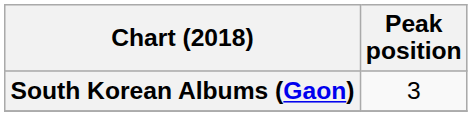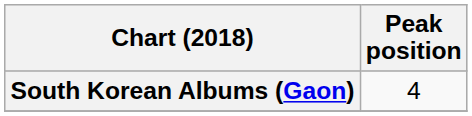South Korean Albums (Gaon) | Peak position: 3 -> 4
